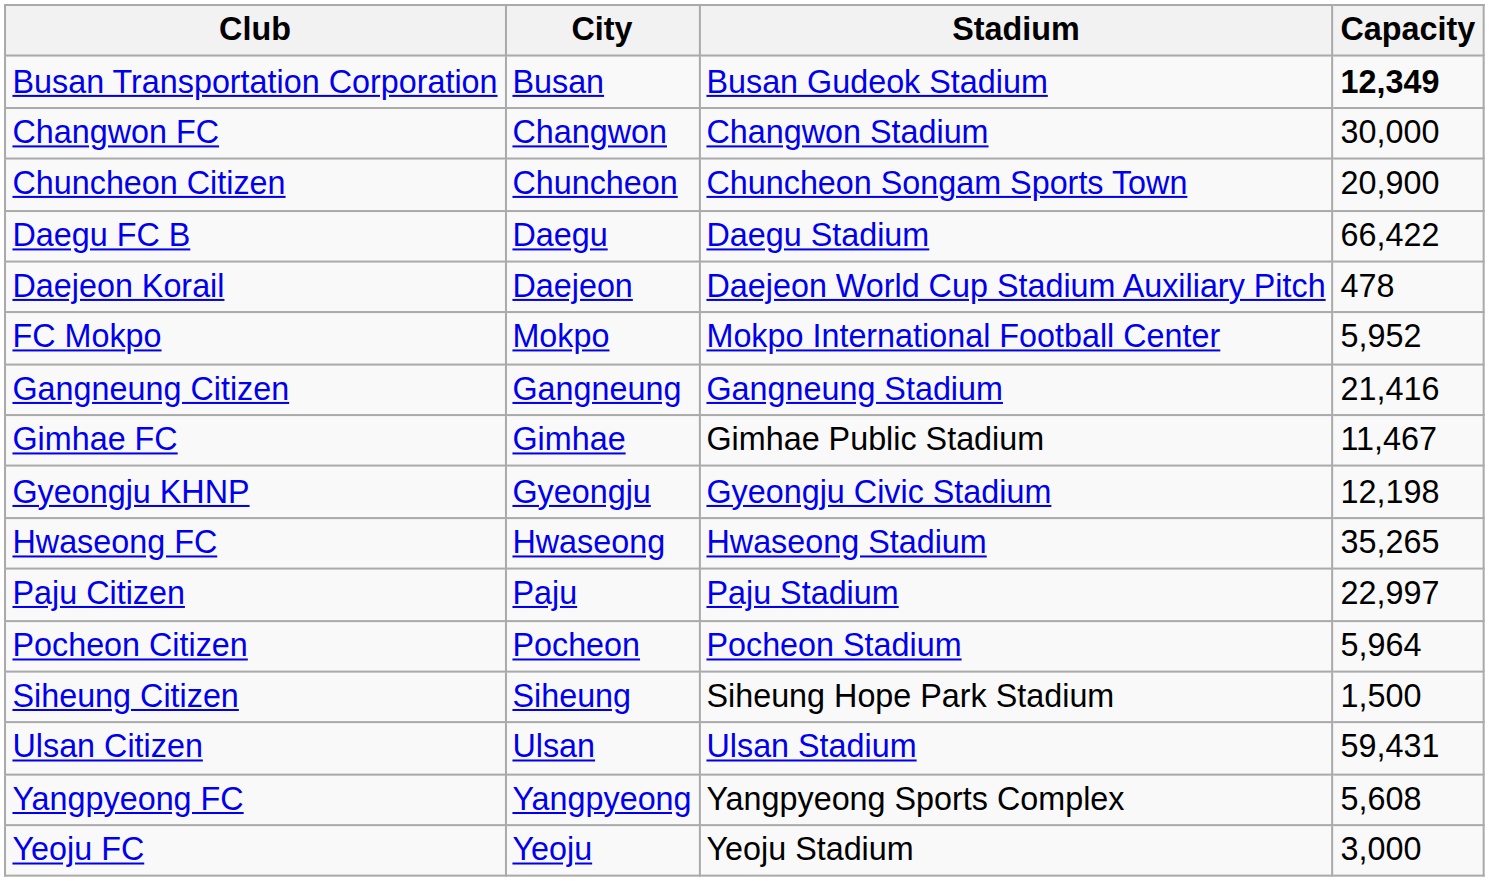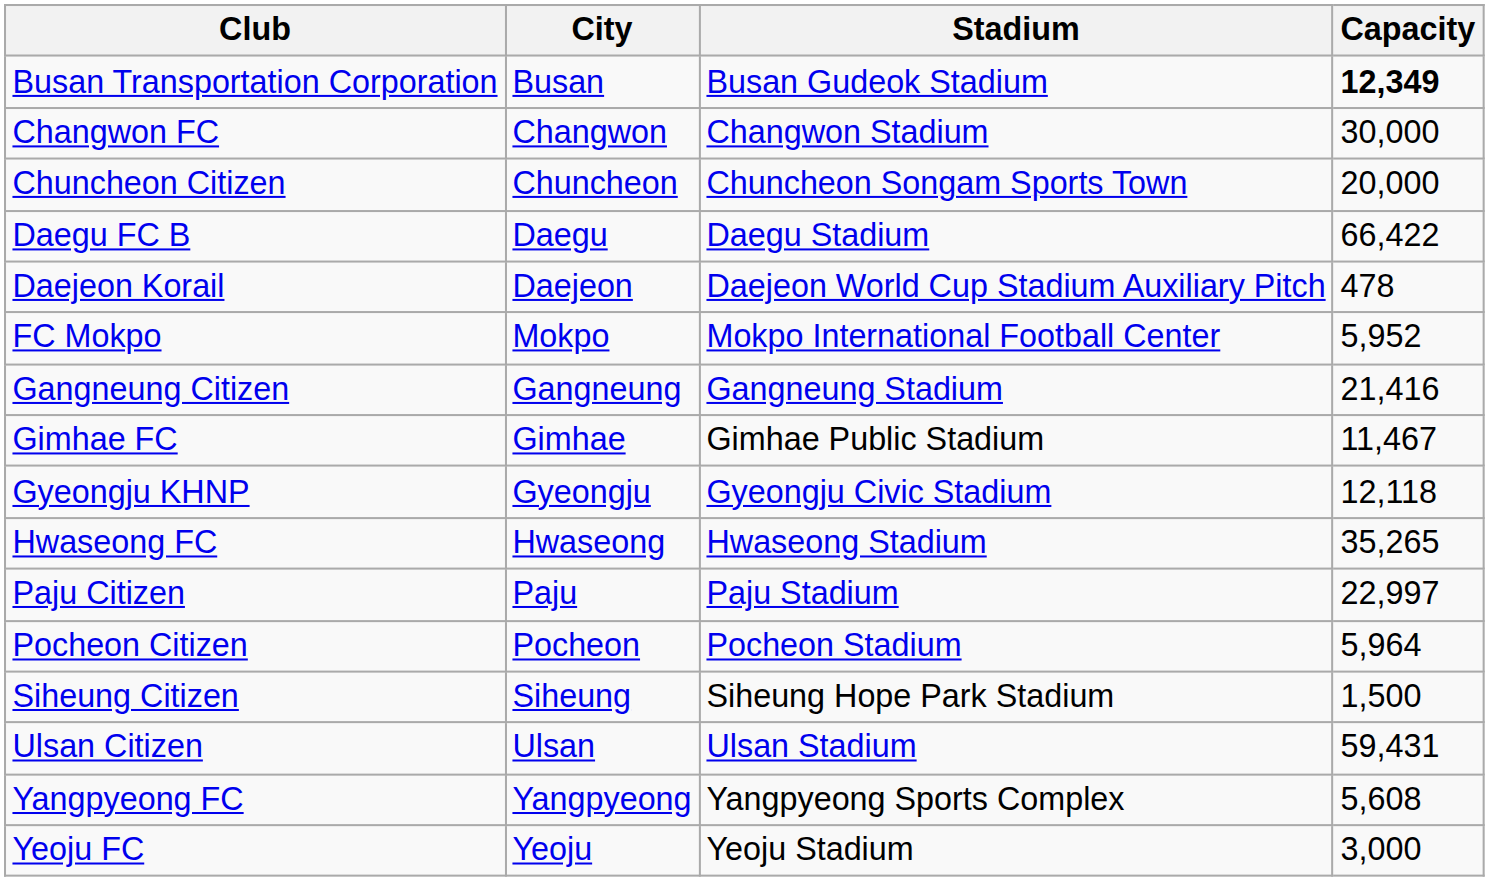Chuncheon Citizen | Capacity: 20,900 -> 20,000
Gyeongju KHNP | Capacity: 12,198 -> 12,118
